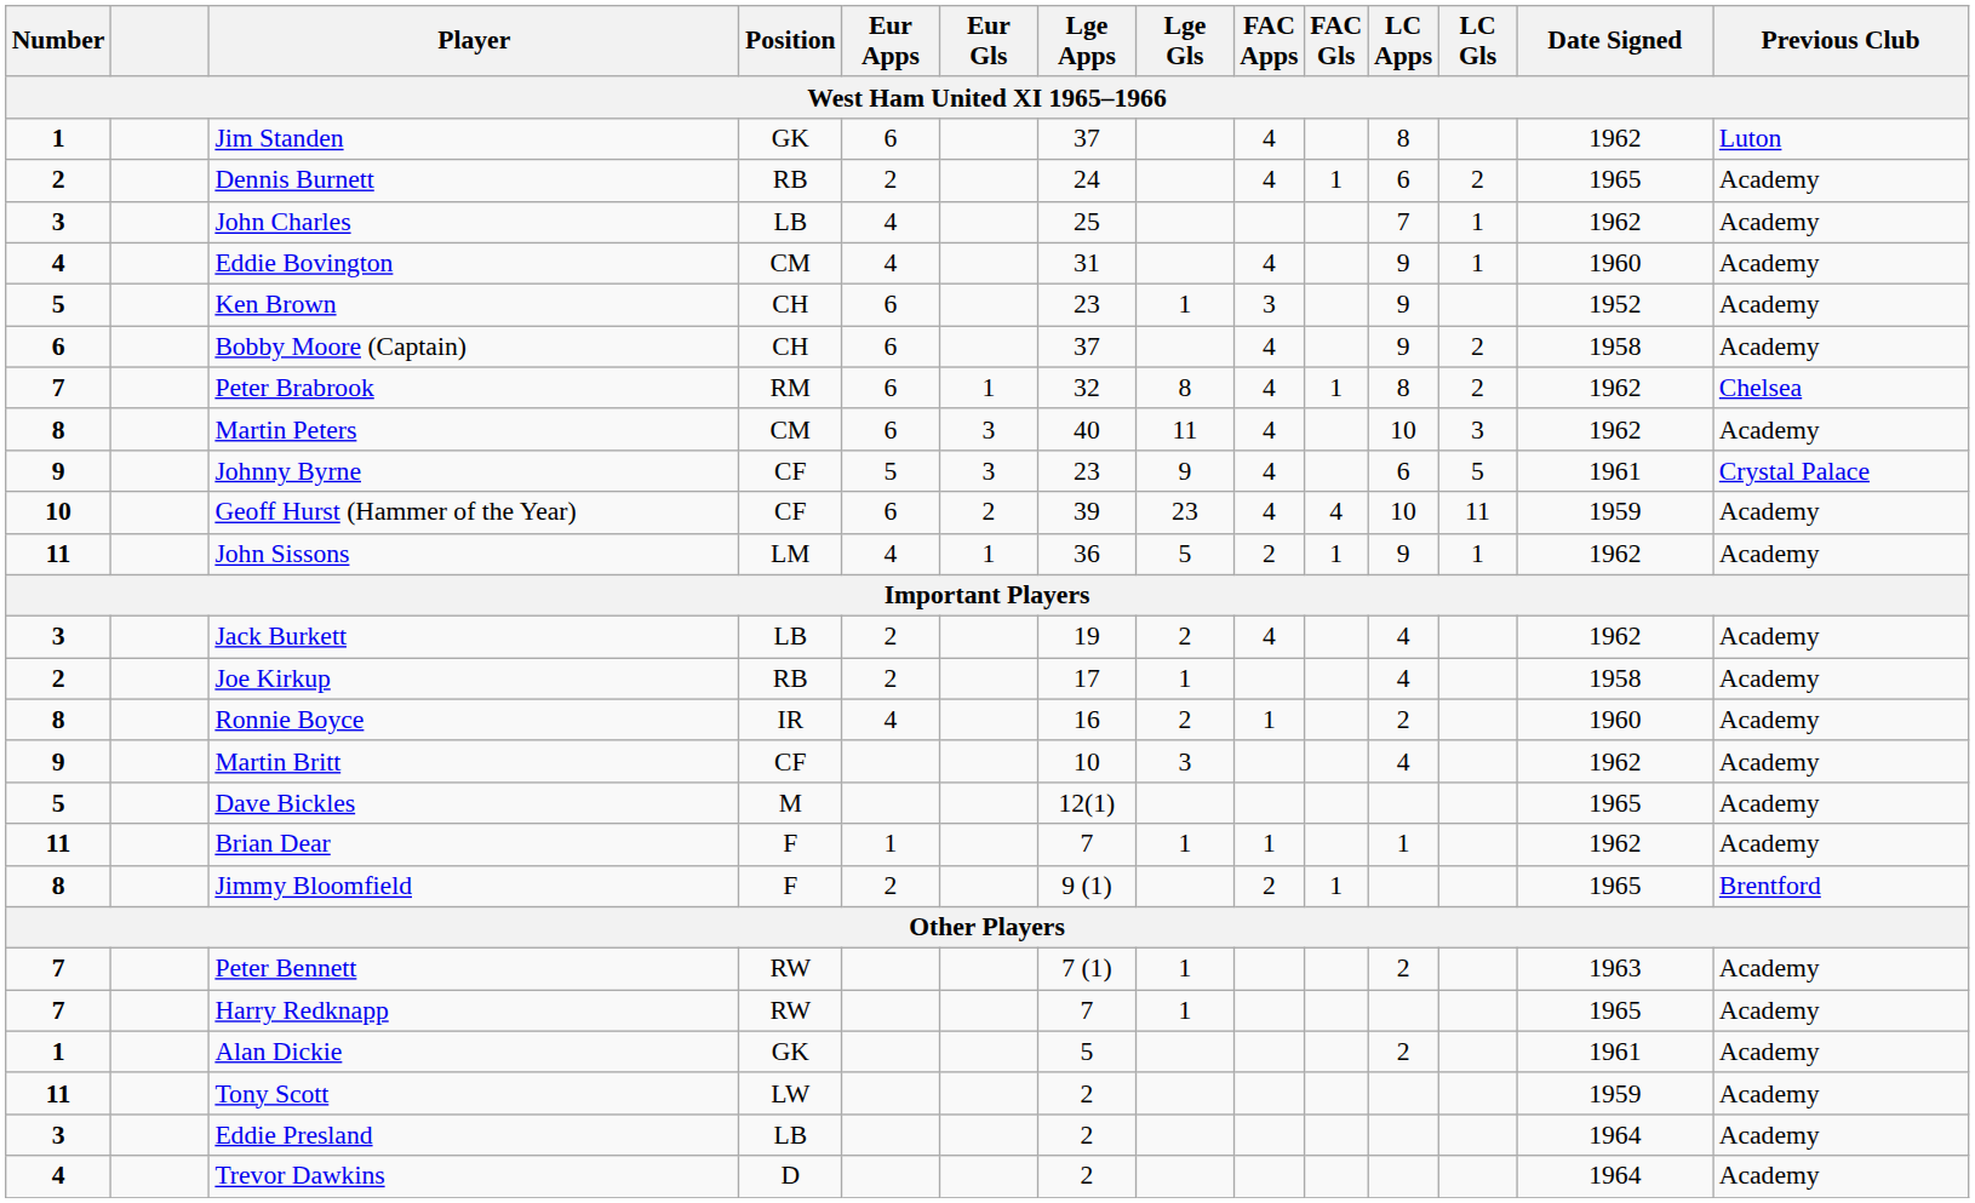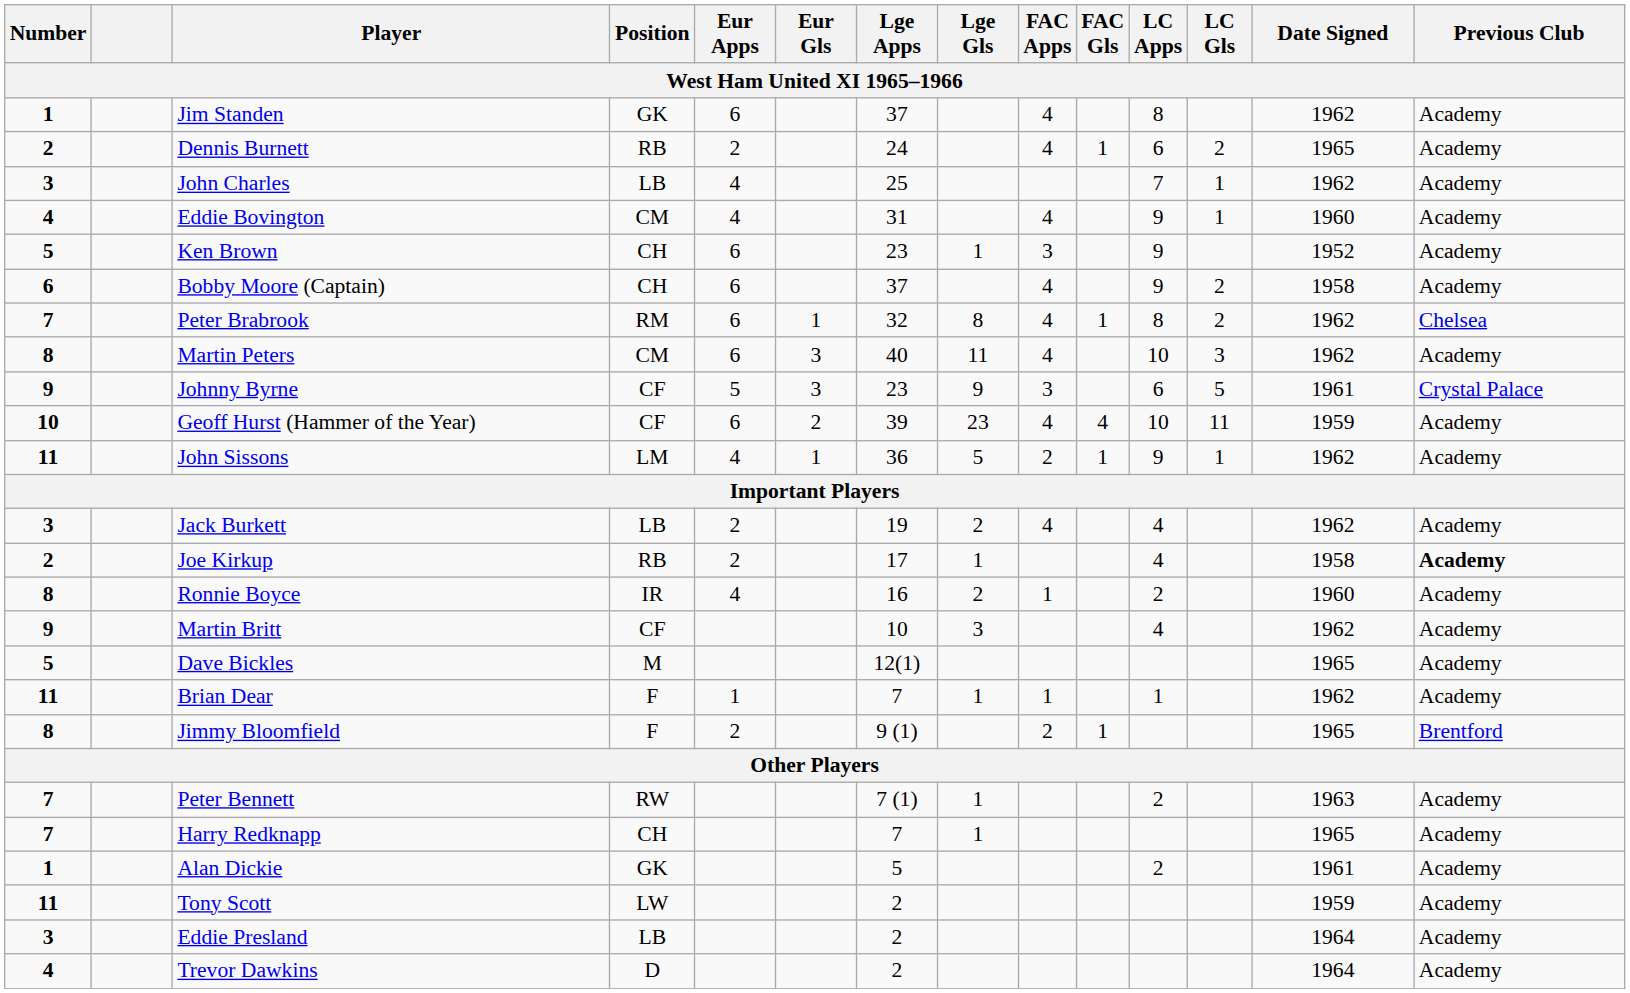Jim Standen | Previous Club: Luton -> Academy
Johnny Byrne | FAC Apps: 4 -> 3
Joe Kirkup | Previous Club: normal -> bold
Harry Redknapp | Position: RW -> CH
